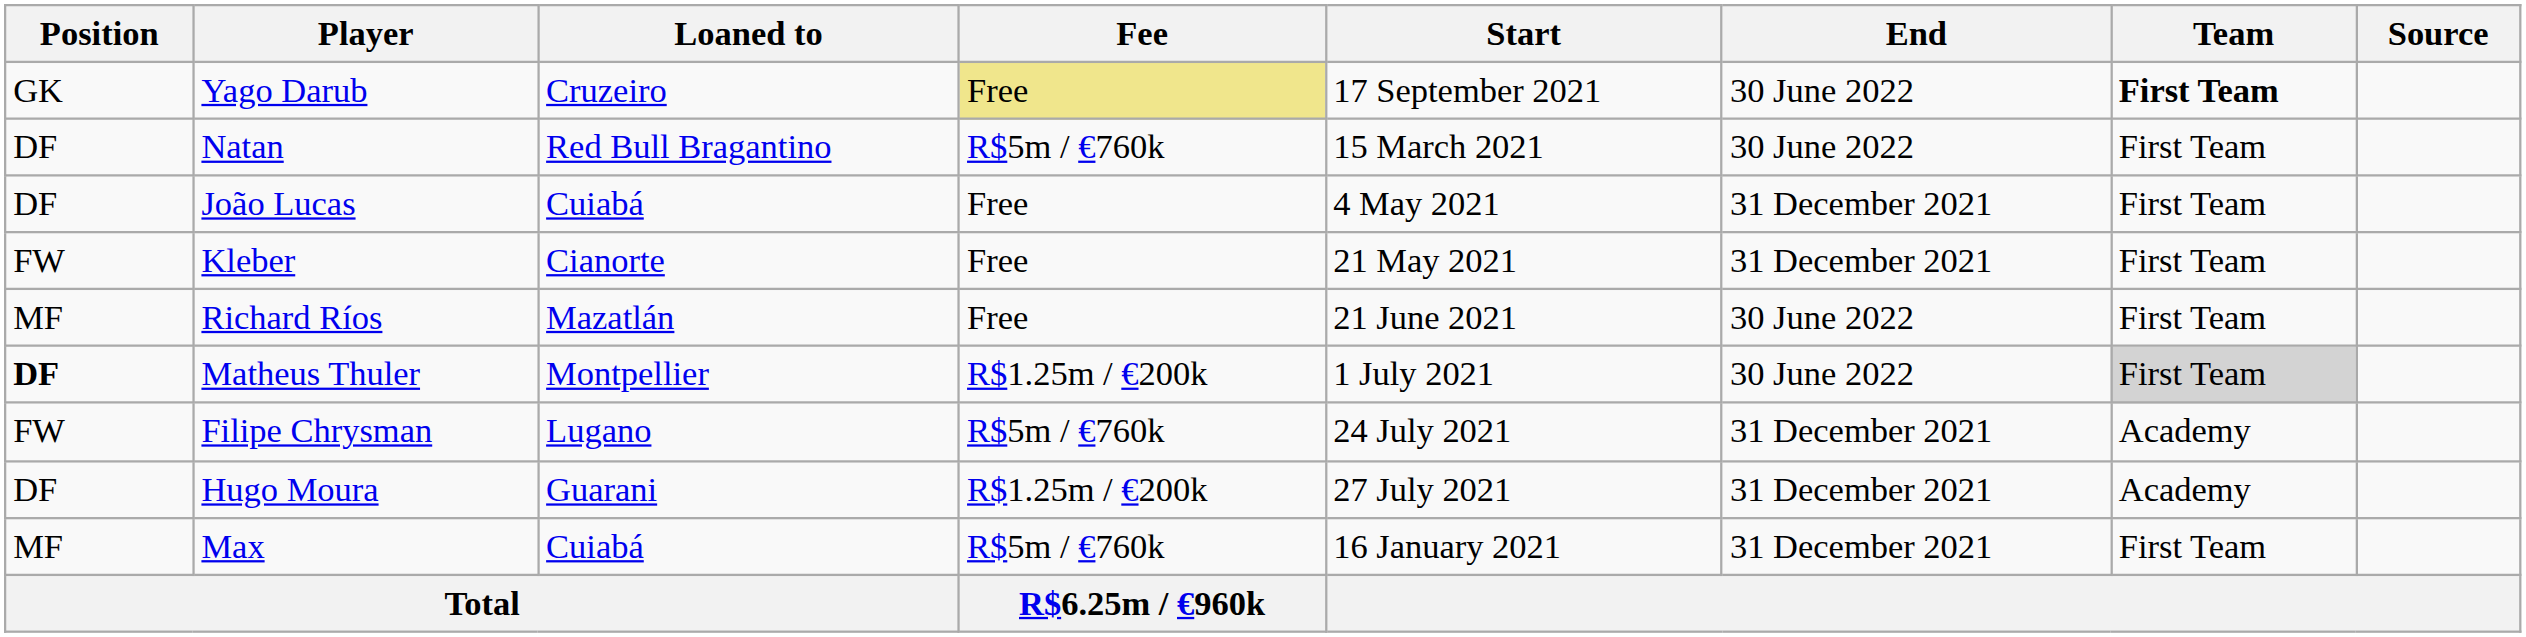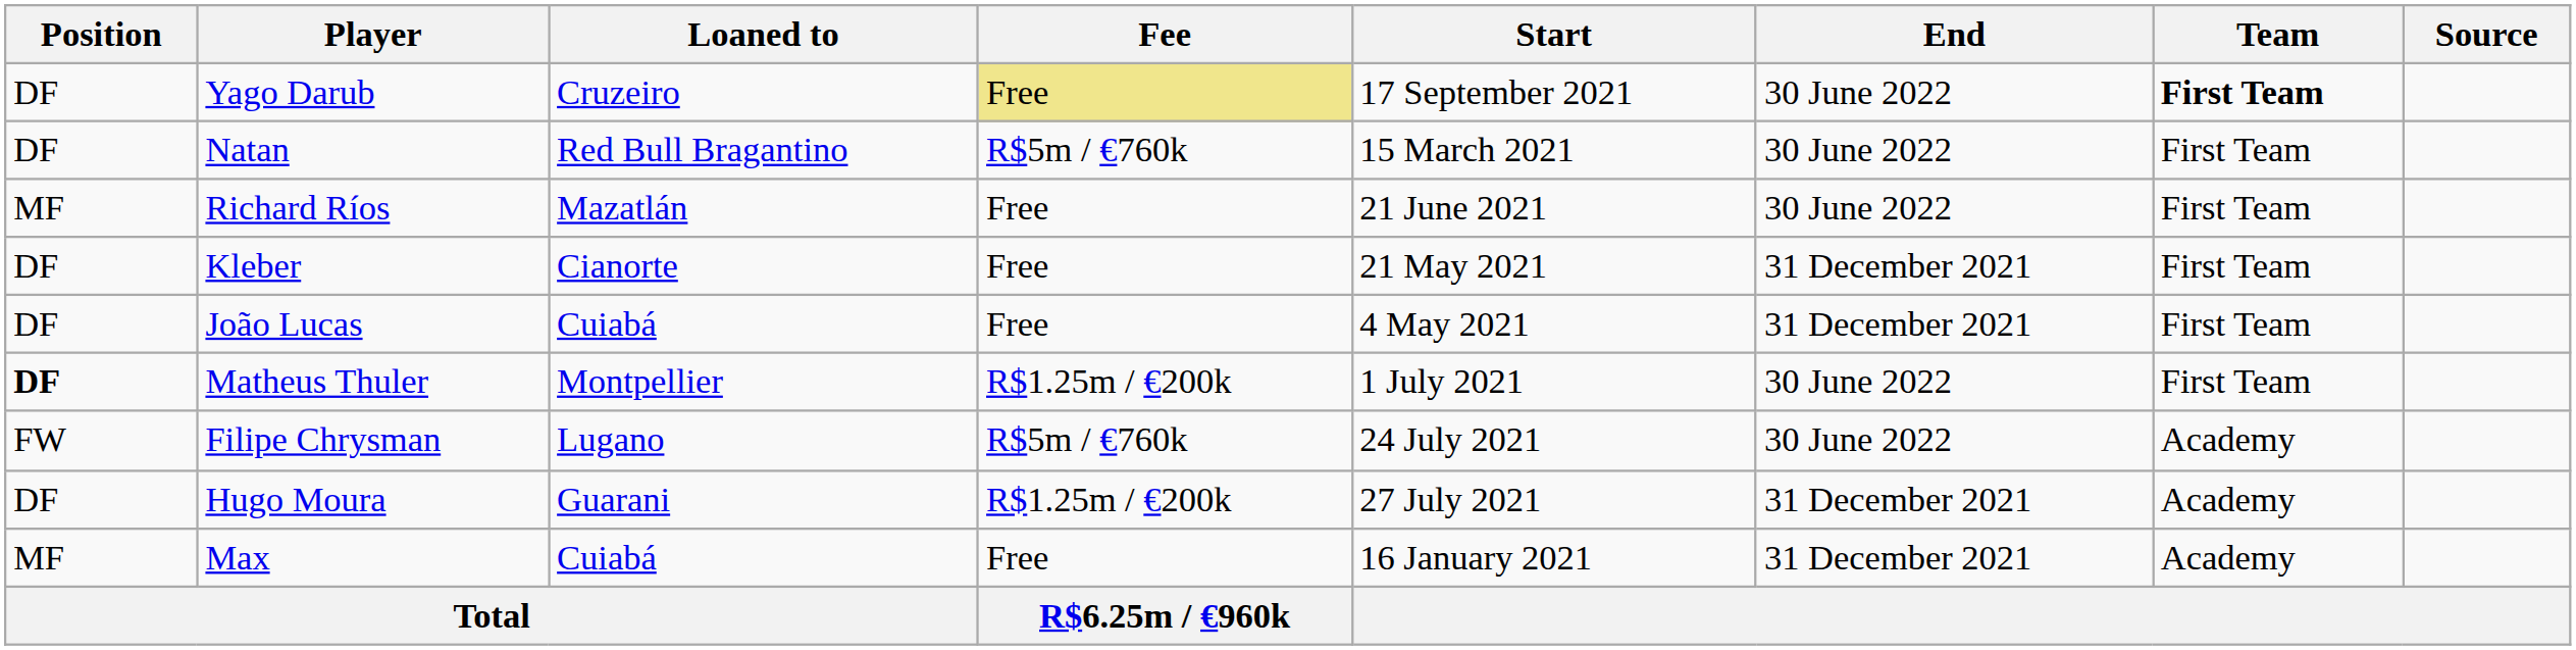Yago Darub | Position: GK -> DF
rows swapped: João Lucas <-> Richard Ríos
Kleber | Position: FW -> DF
Matheus Thuler | Team: lightgrey background -> no background
Filipe Chrysman | End: 31 December 2021 -> 30 June 2022
Max | Fee: R$5m / €760k -> Free
Max | Team: First Team -> Academy
